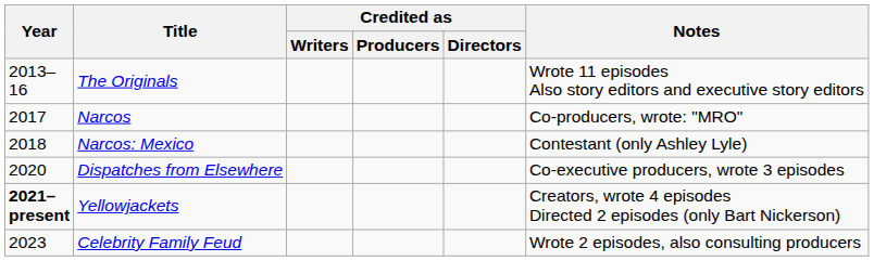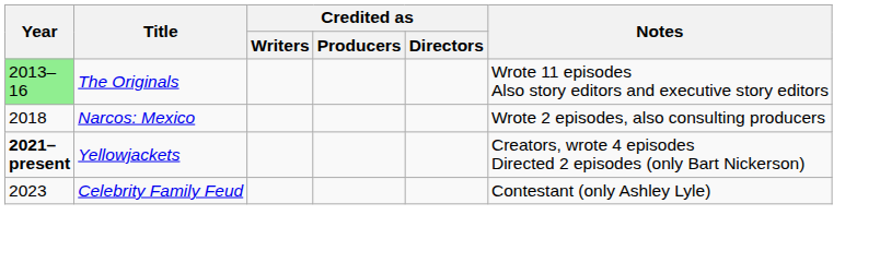The Originals | Year: no background -> lightgreen background
- row: 2017 | Narcos | Co-producers, wrote: "MRO"
Narcos: Mexico | Notes: Contestant (only Ashley Lyle) -> Wrote 2 episodes, also consulting producers
- row: 2020 | Dispatches from Elsewhere | Co-executive producers, wrote 3 episodes
Celebrity Family Feud | Notes: Wrote 2 episodes, also consulting producers -> Contestant (only Ashley Lyle)
